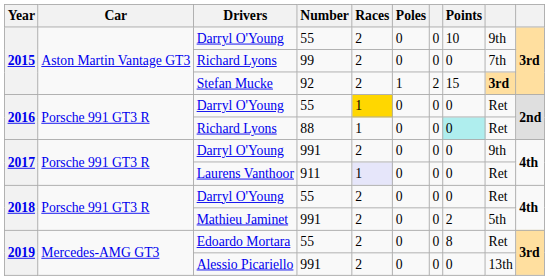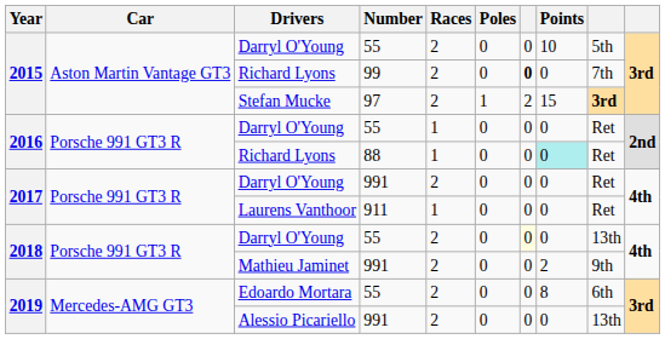2015 / Darryl O'Young | column 9: 9th -> 5th
2015 / Richard Lyons | column 7: normal -> bold
Stefan Mucke | Number: 92 -> 97
2016 / Darryl O'Young | Races: gold background -> no background
2017 / Darryl O'Young | column 9: 9th -> Ret
Laurens Vanthoor | Races: lavender background -> no background
2018 / Darryl O'Young | column 7: no background -> lightyellow background
2018 / Darryl O'Young | column 9: Ret -> 13th
Mathieu Jaminet | column 9: 5th -> 9th
Edoardo Mortara | column 9: Ret -> 6th
